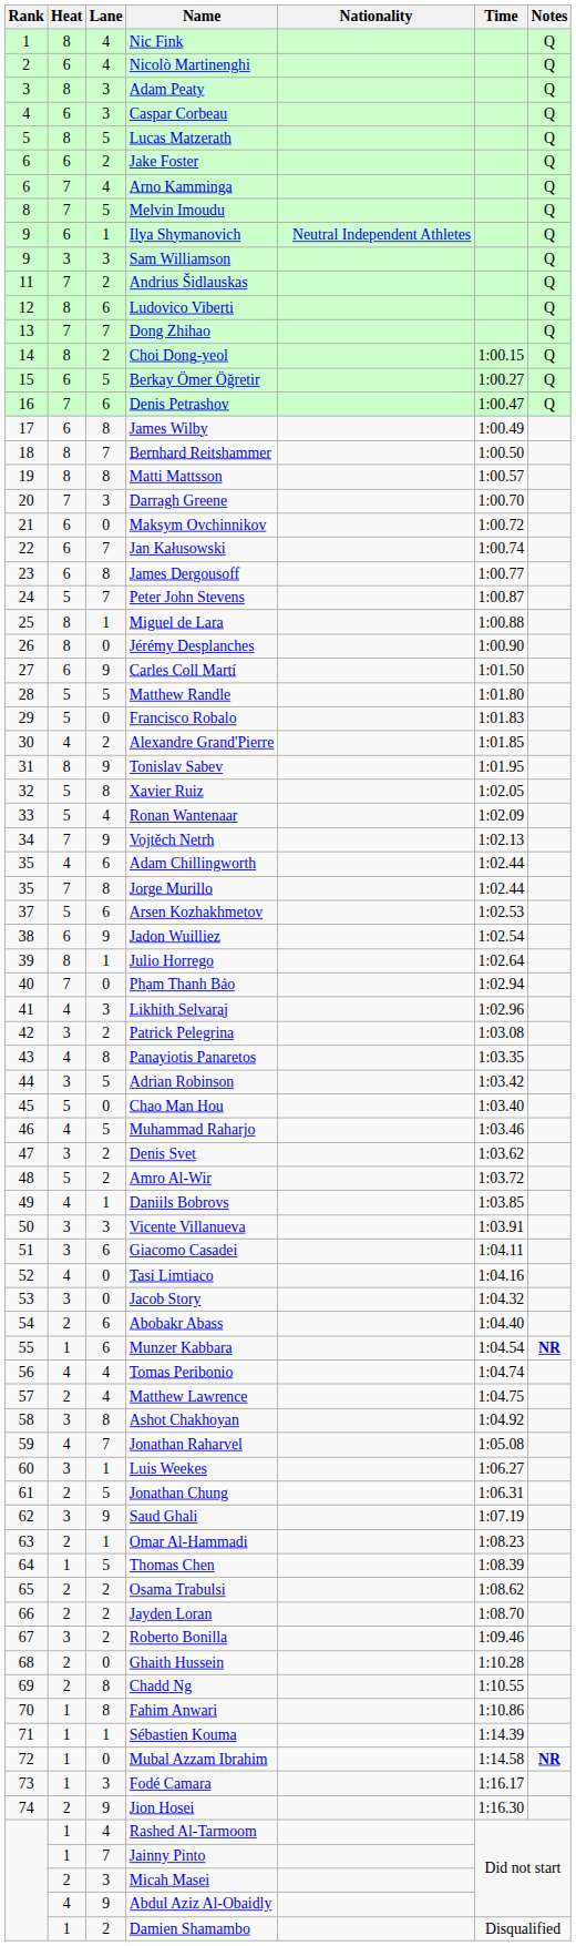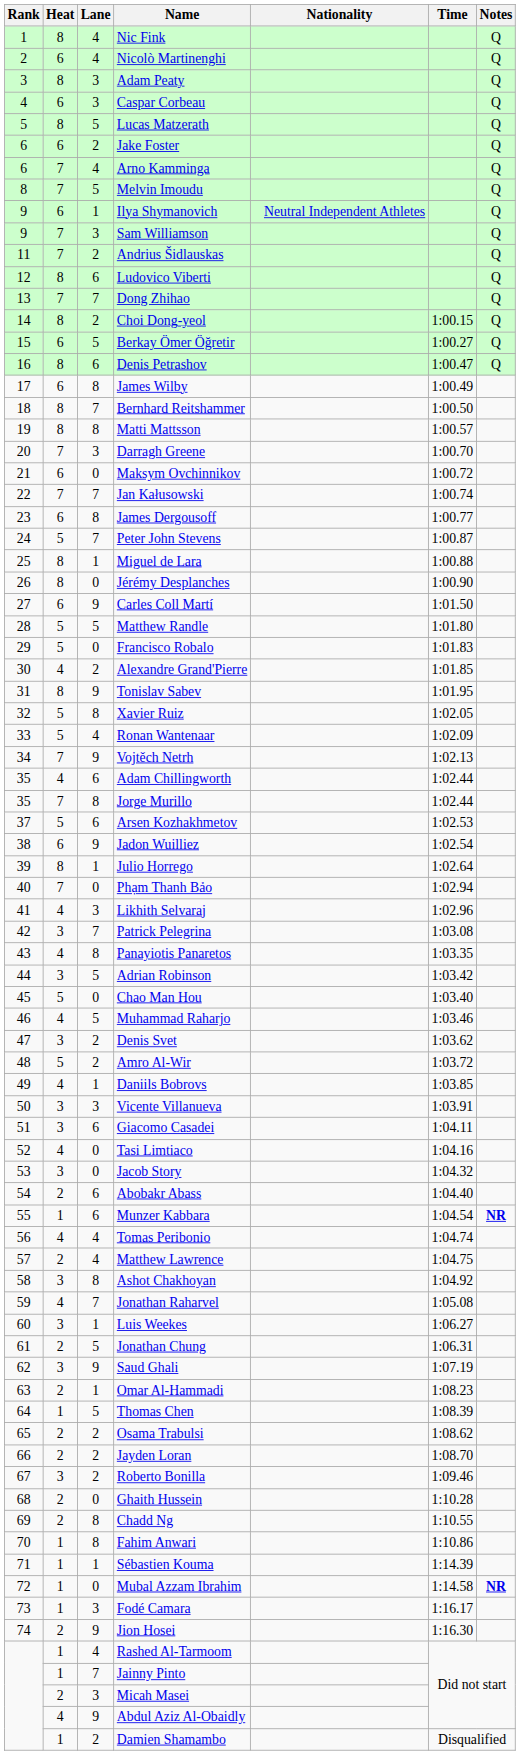Sam Williamson | Heat: 3 -> 7
Denis Petrashov | Heat: 7 -> 8
Jan Kałusowski | Heat: 6 -> 7
Patrick Pelegrina | Lane: 2 -> 7
